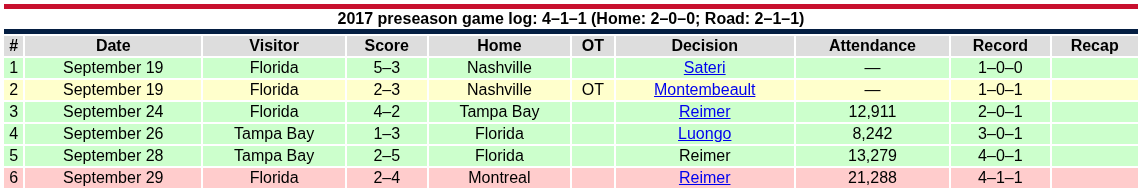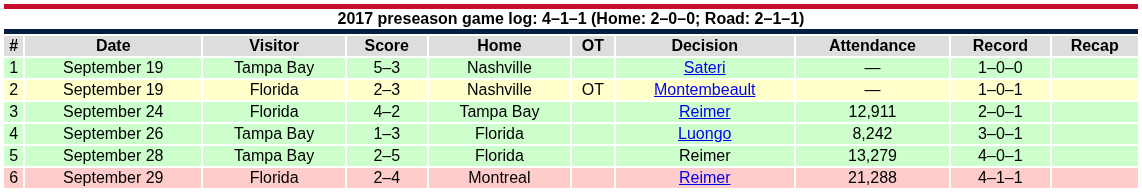1 | Visitor: Florida -> Tampa Bay
